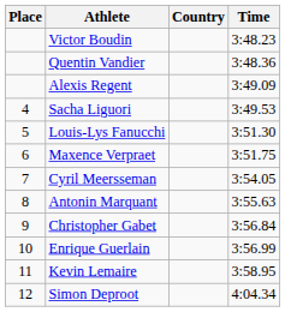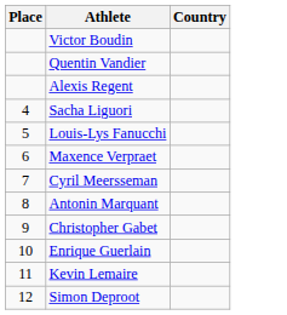- column: Time | 3:48.23 | 3:48.36 | 3:49.09 | 3:49.53 | 3:51.30 | 3:51.75 | 3:54.05 | 3:55.63 | 3:56.84 | 3:56.99 | 3:58.95 | 4:04.34
